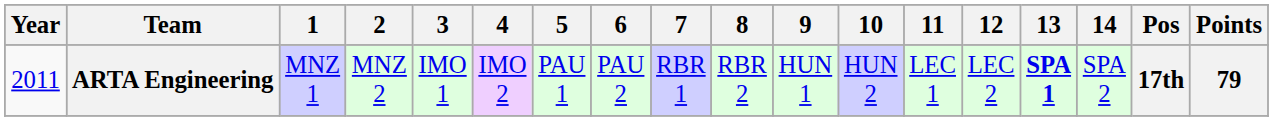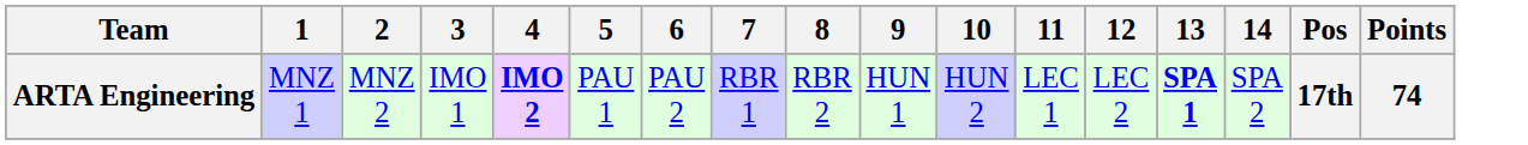- column: Year | 2011
ARTA Engineering | 4: normal -> bold
ARTA Engineering | Points: 79 -> 74
